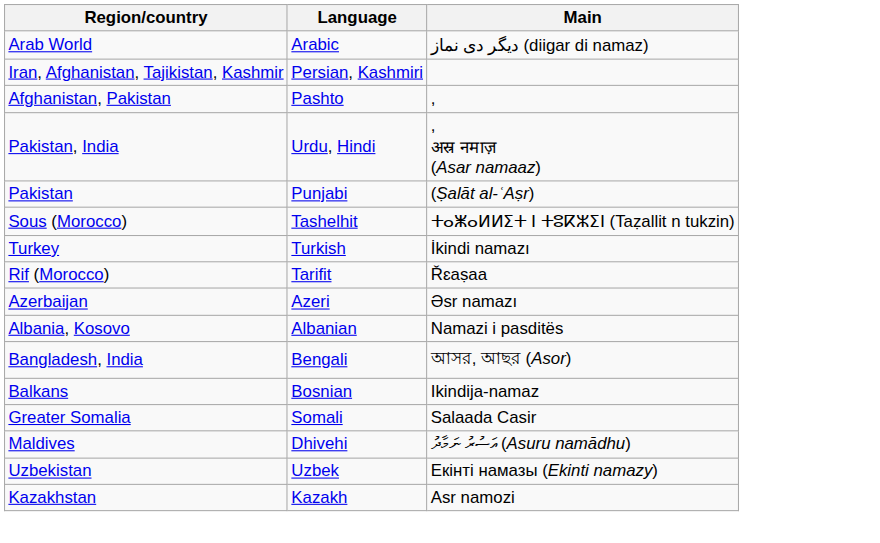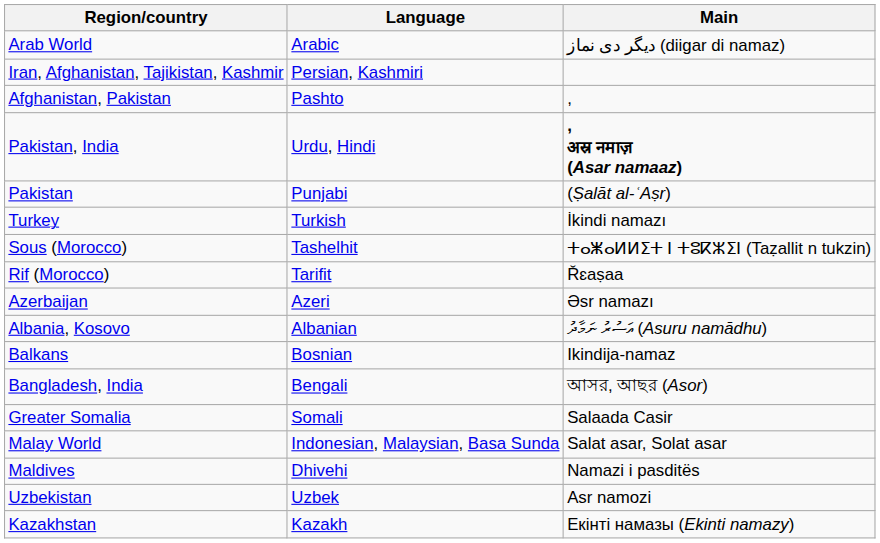Pakistan, India | Main: normal -> bold
rows swapped: Turkey <-> Sous (Morocco)
Albania, Kosovo | Main: Namazi i pasditës -> އަސުރު ނަމާދު (Asuru namādhu)
rows swapped: Balkans <-> Bangladesh, India
+ row: Malay World | Indonesian, Malaysian, Basa Sunda | Salat asar, Solat asar
Maldives | Main: އަސުރު ނަމާދު (Asuru namādhu) -> Namazi i pasditës
Uzbekistan | Main: Екінті намазы (Ekinti namazy) -> Asr namozi
Kazakhstan | Main: Asr namozi -> Екінті намазы (Ekinti namazy)
